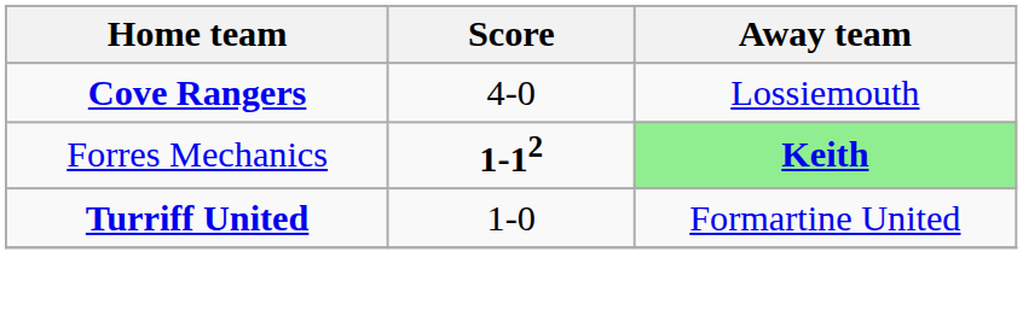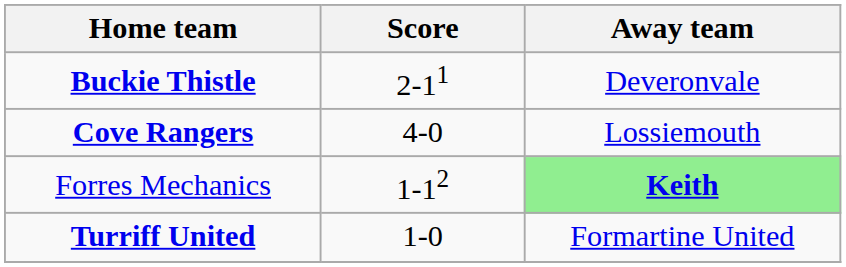+ row: Buckie Thistle | 2-11 | Deveronvale
Forres Mechanics | Score: bold -> normal
